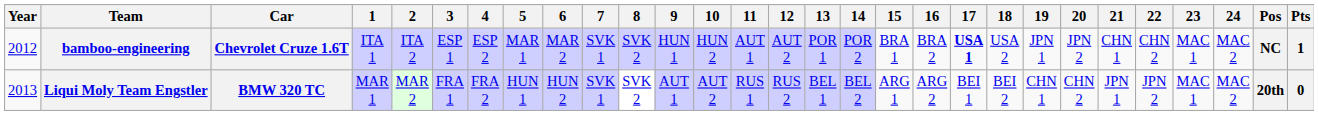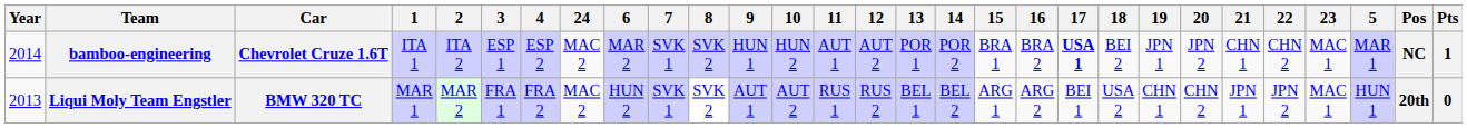columns swapped: 5 <-> 24
bamboo-engineering | Year: 2012 -> 2014
bamboo-engineering | 18: USA 2 -> BEI 2
Liqui Moly Team Engstler | 18: BEI 2 -> USA 2
